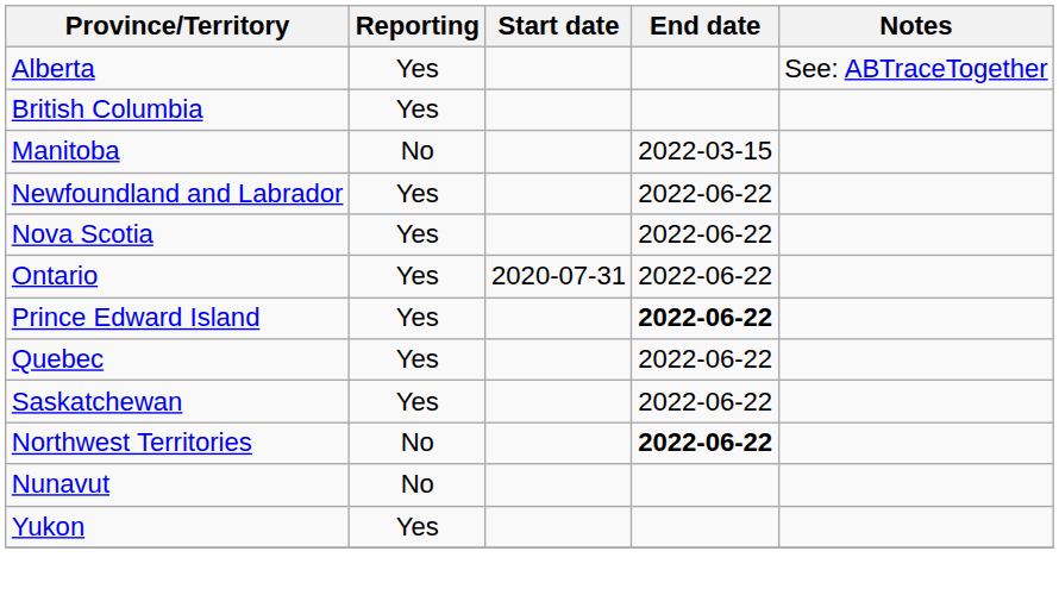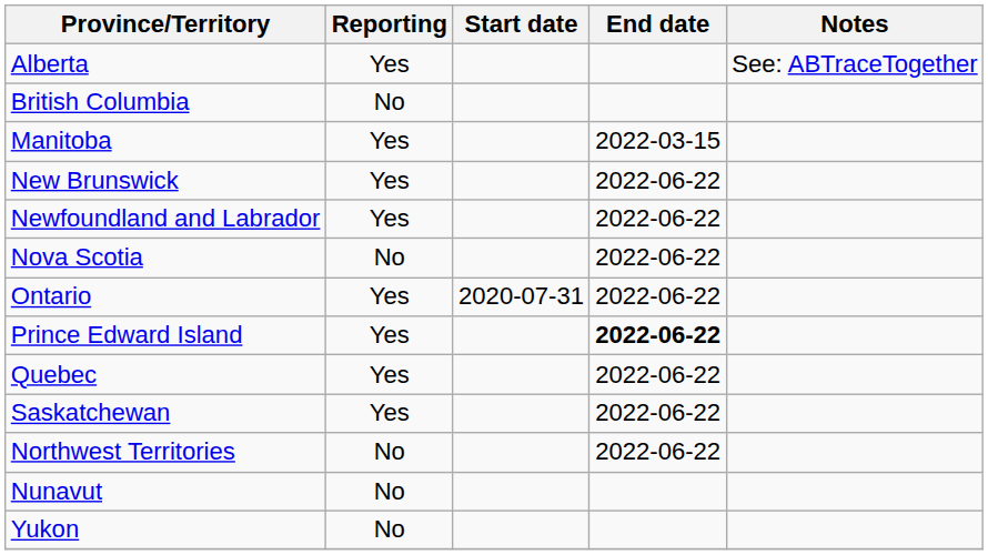British Columbia | Reporting: Yes -> No
Manitoba | Reporting: No -> Yes
+ row: New Brunswick | Yes | 2022-06-22
Nova Scotia | Reporting: Yes -> No
Northwest Territories | End date: bold -> normal
Yukon | Reporting: Yes -> No
